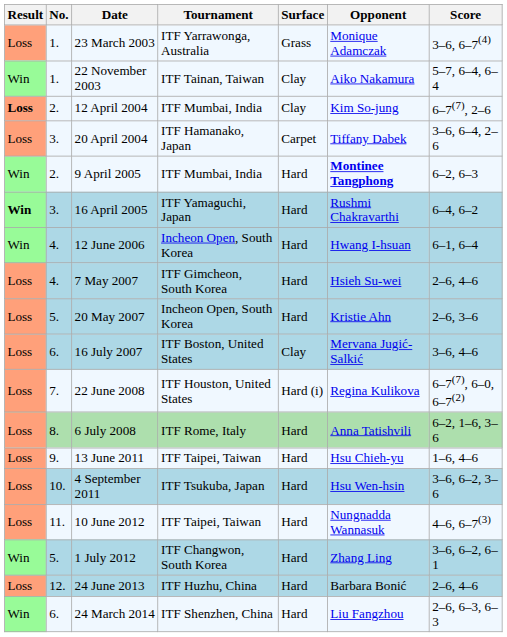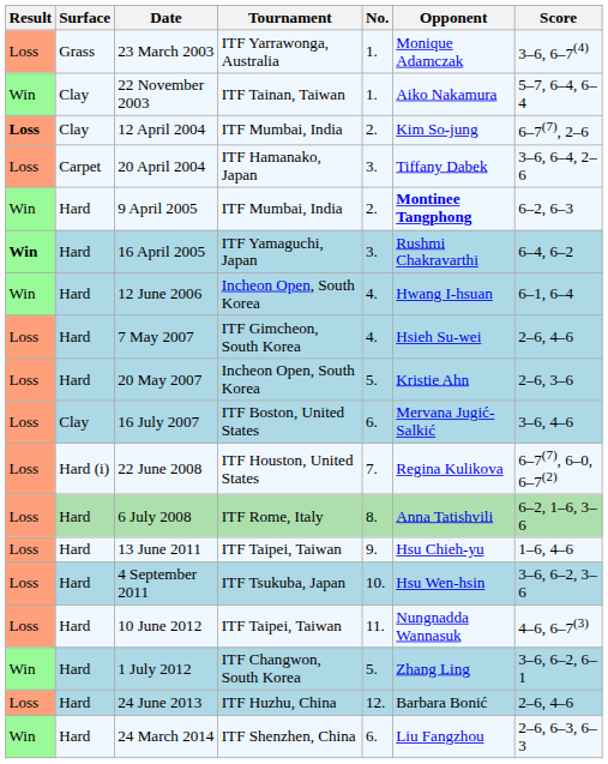columns swapped: No. <-> Surface
